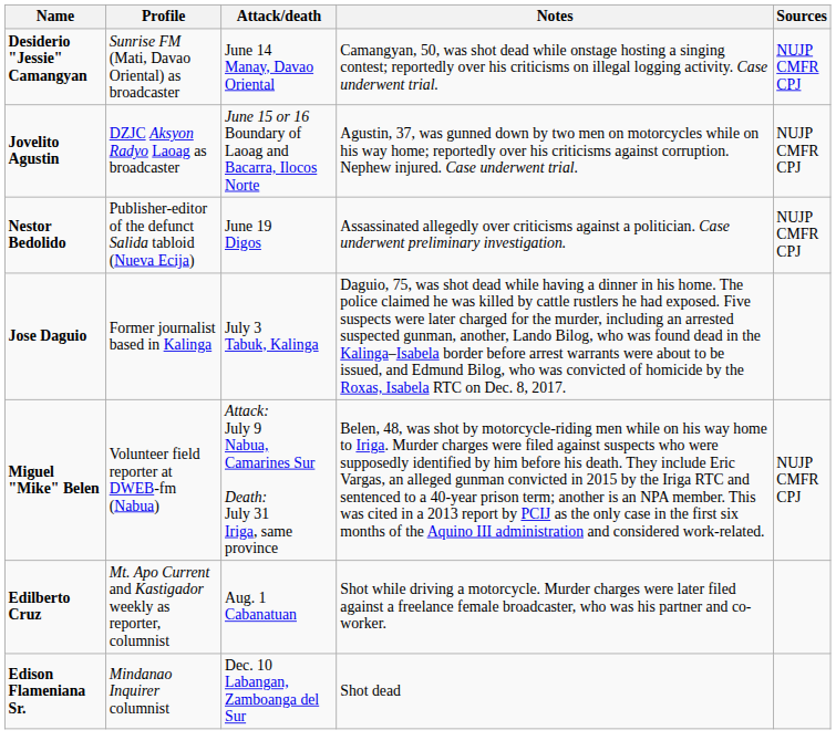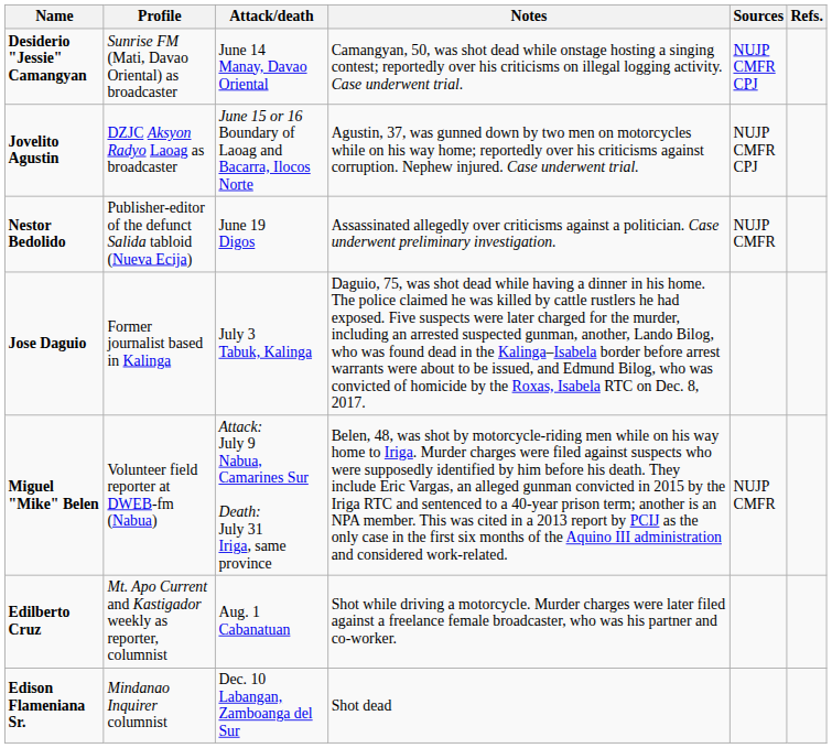+ column: Refs.
Nestor Bedolido | Sources: NUJP CMFR CPJ -> NUJP CMFR
Miguel "Mike" Belen | Sources: NUJP CMFR CPJ -> NUJP CMFR
